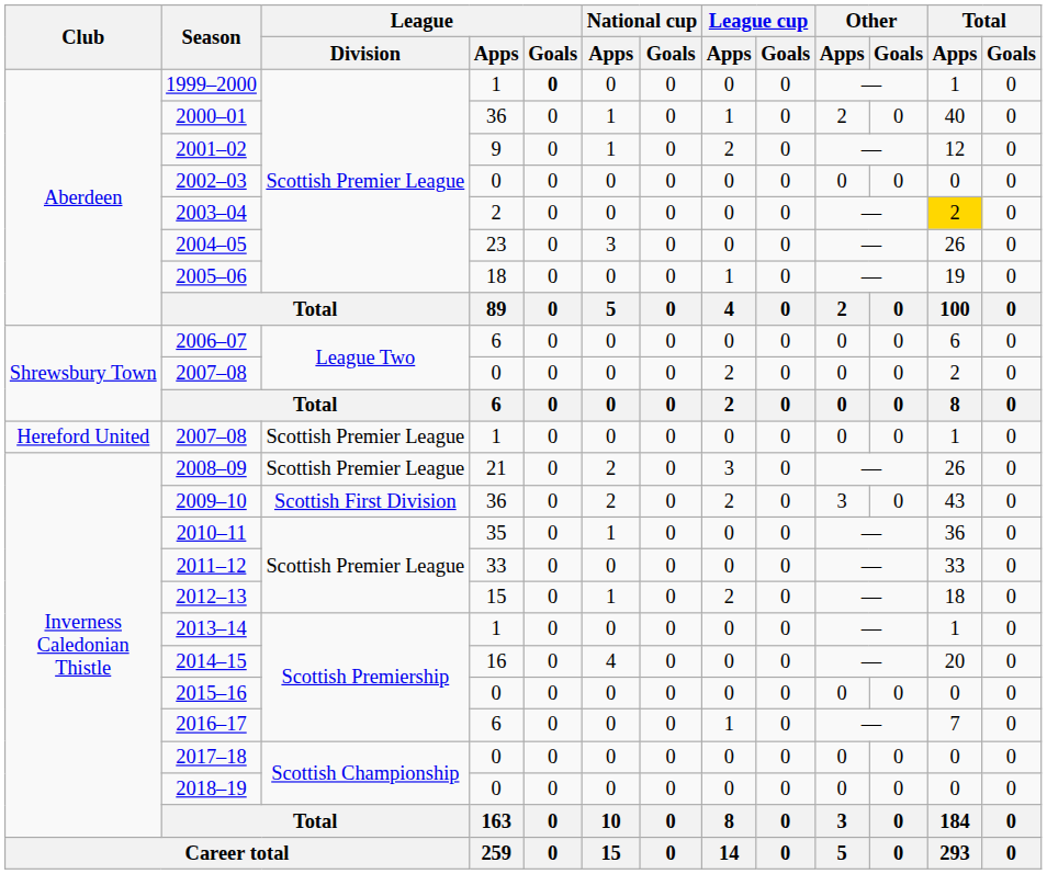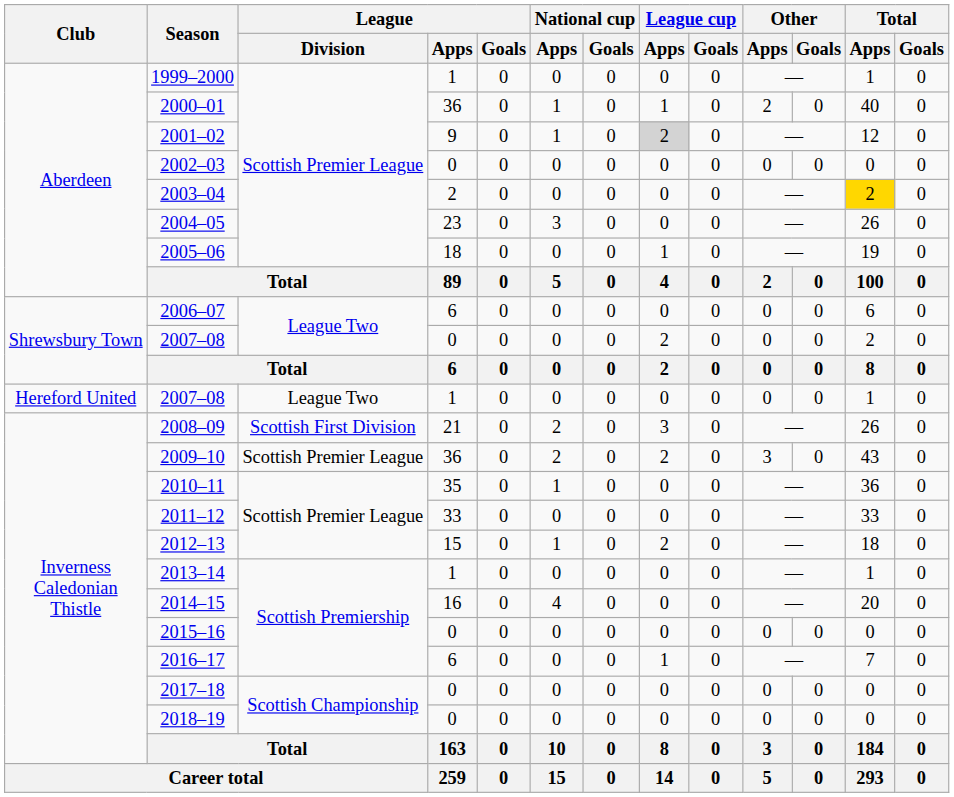1999–2000 | League / Goals: bold -> normal
2001–02 | League cup / Apps: no background -> lightgrey background
2007–08 / 1 | League / Division: Scottish Premier League -> League Two
2008–09 | League / Division: Scottish Premier League -> Scottish First Division
2009–10 | League / Division: Scottish First Division -> Scottish Premier League
